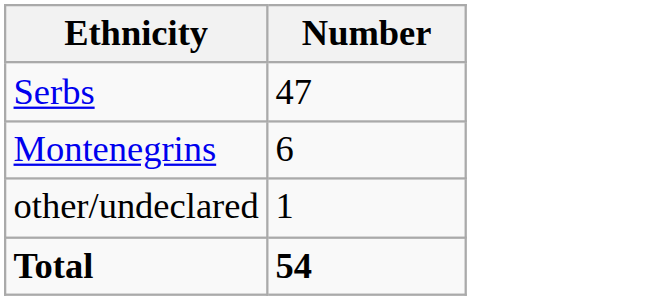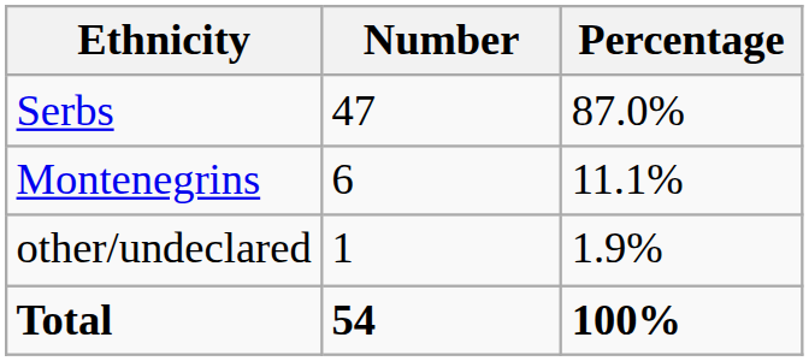+ column: Percentage | 87.0% | 11.1% | 1.9% | 100%
